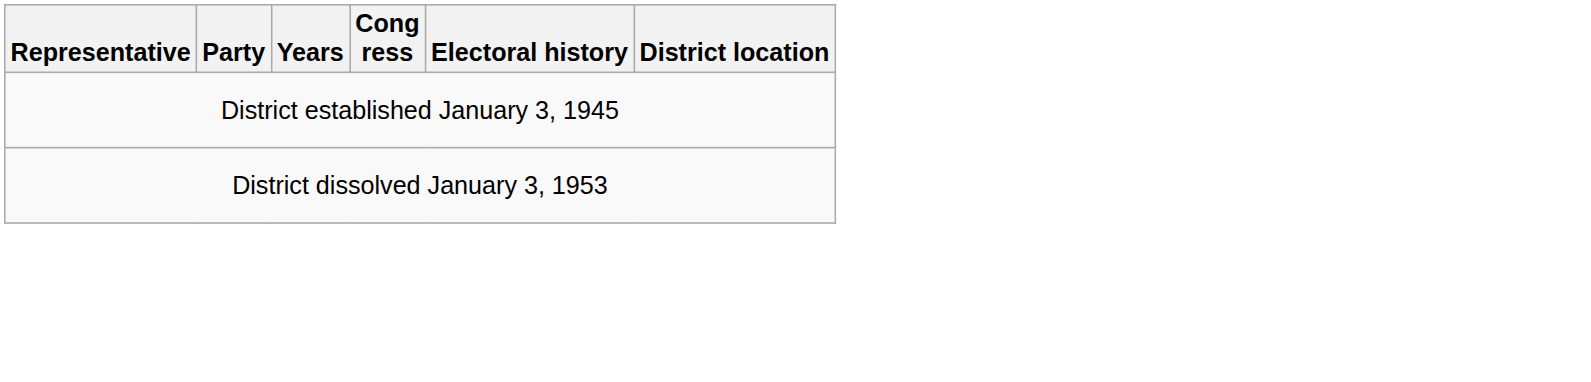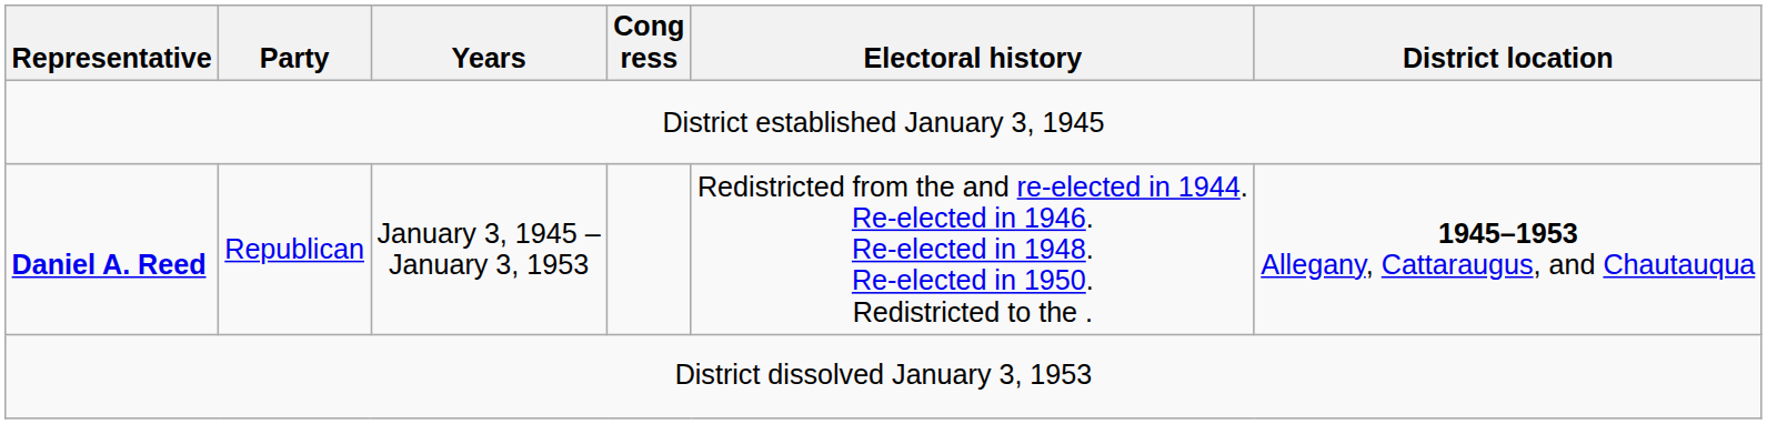+ row: Daniel A. Reed | Republican | January 3, 1945 – January 3, 1953 | Redistricted from the and re-elected in 1944. Re-elected in 1946. Re-elected in 1948. Re-elected in 1950. Redistricted to the . | 1945–1953 Allegany, Cattaraugus, and Chautauqua
